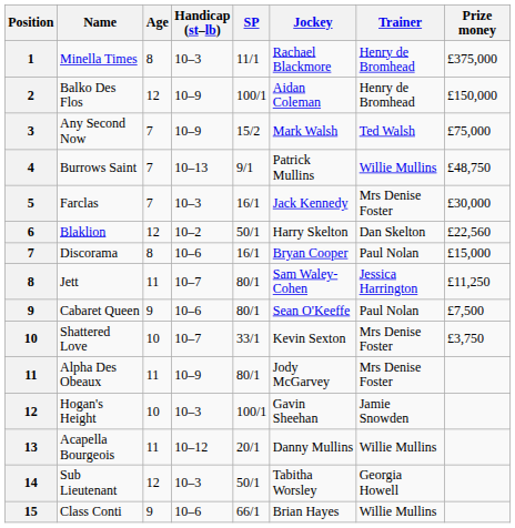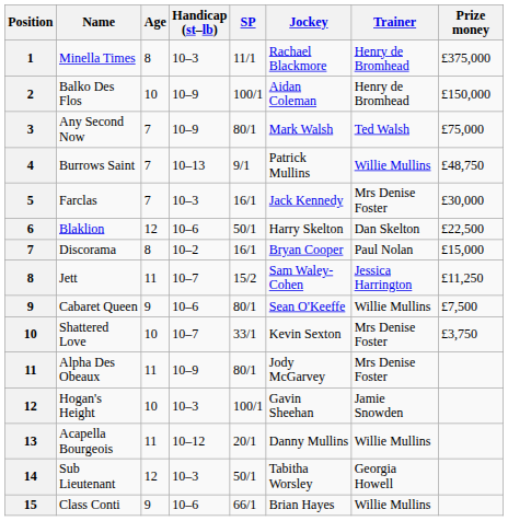Balko Des Flos | Age: 12 -> 10
Any Second Now | SP: 15/2 -> 80/1
Blaklion | Handicap (st–lb): 10–2 -> 10–6
Blaklion | Prize money: £22,560 -> £22,500
Discorama | Handicap (st–lb): 10–6 -> 10–2
Jett | SP: 80/1 -> 15/2
Cabaret Queen | Trainer: Paul Nolan -> Willie Mullins
